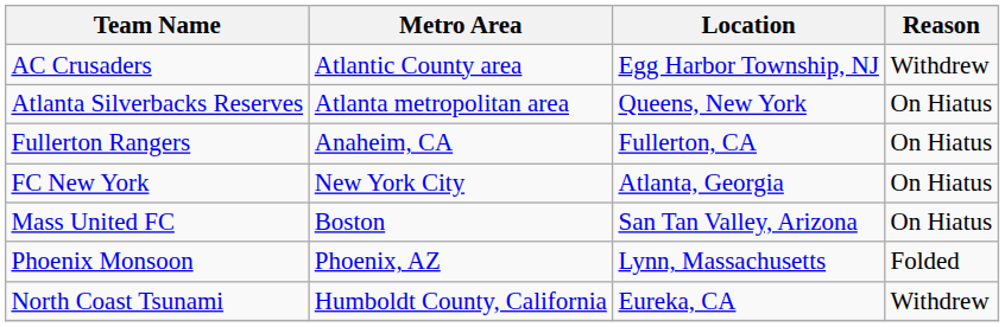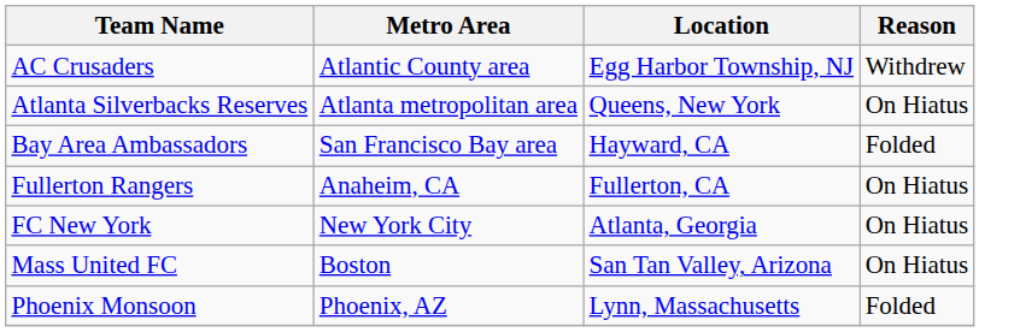+ row: Bay Area Ambassadors | San Francisco Bay area | Hayward, CA | Folded
- row: North Coast Tsunami | Humboldt County, California | Eureka, CA | Withdrew
